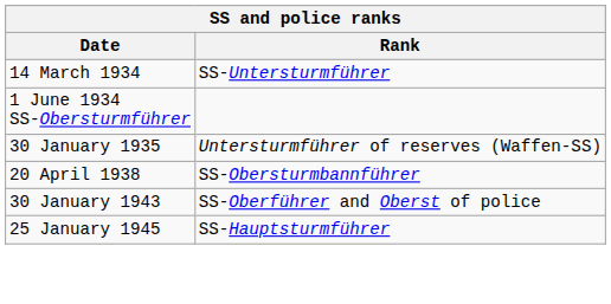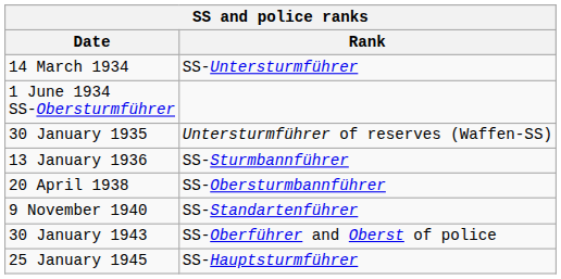+ row: 13 January 1936 | SS-Sturmbannführer
+ row: 9 November 1940 | SS-Standartenführer
